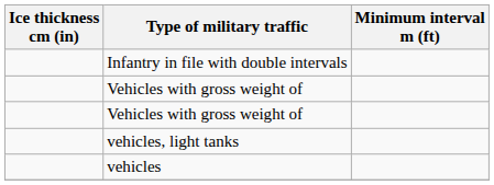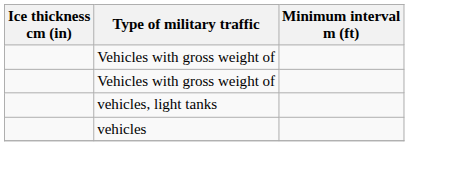- row: Infantry in file with double intervals
